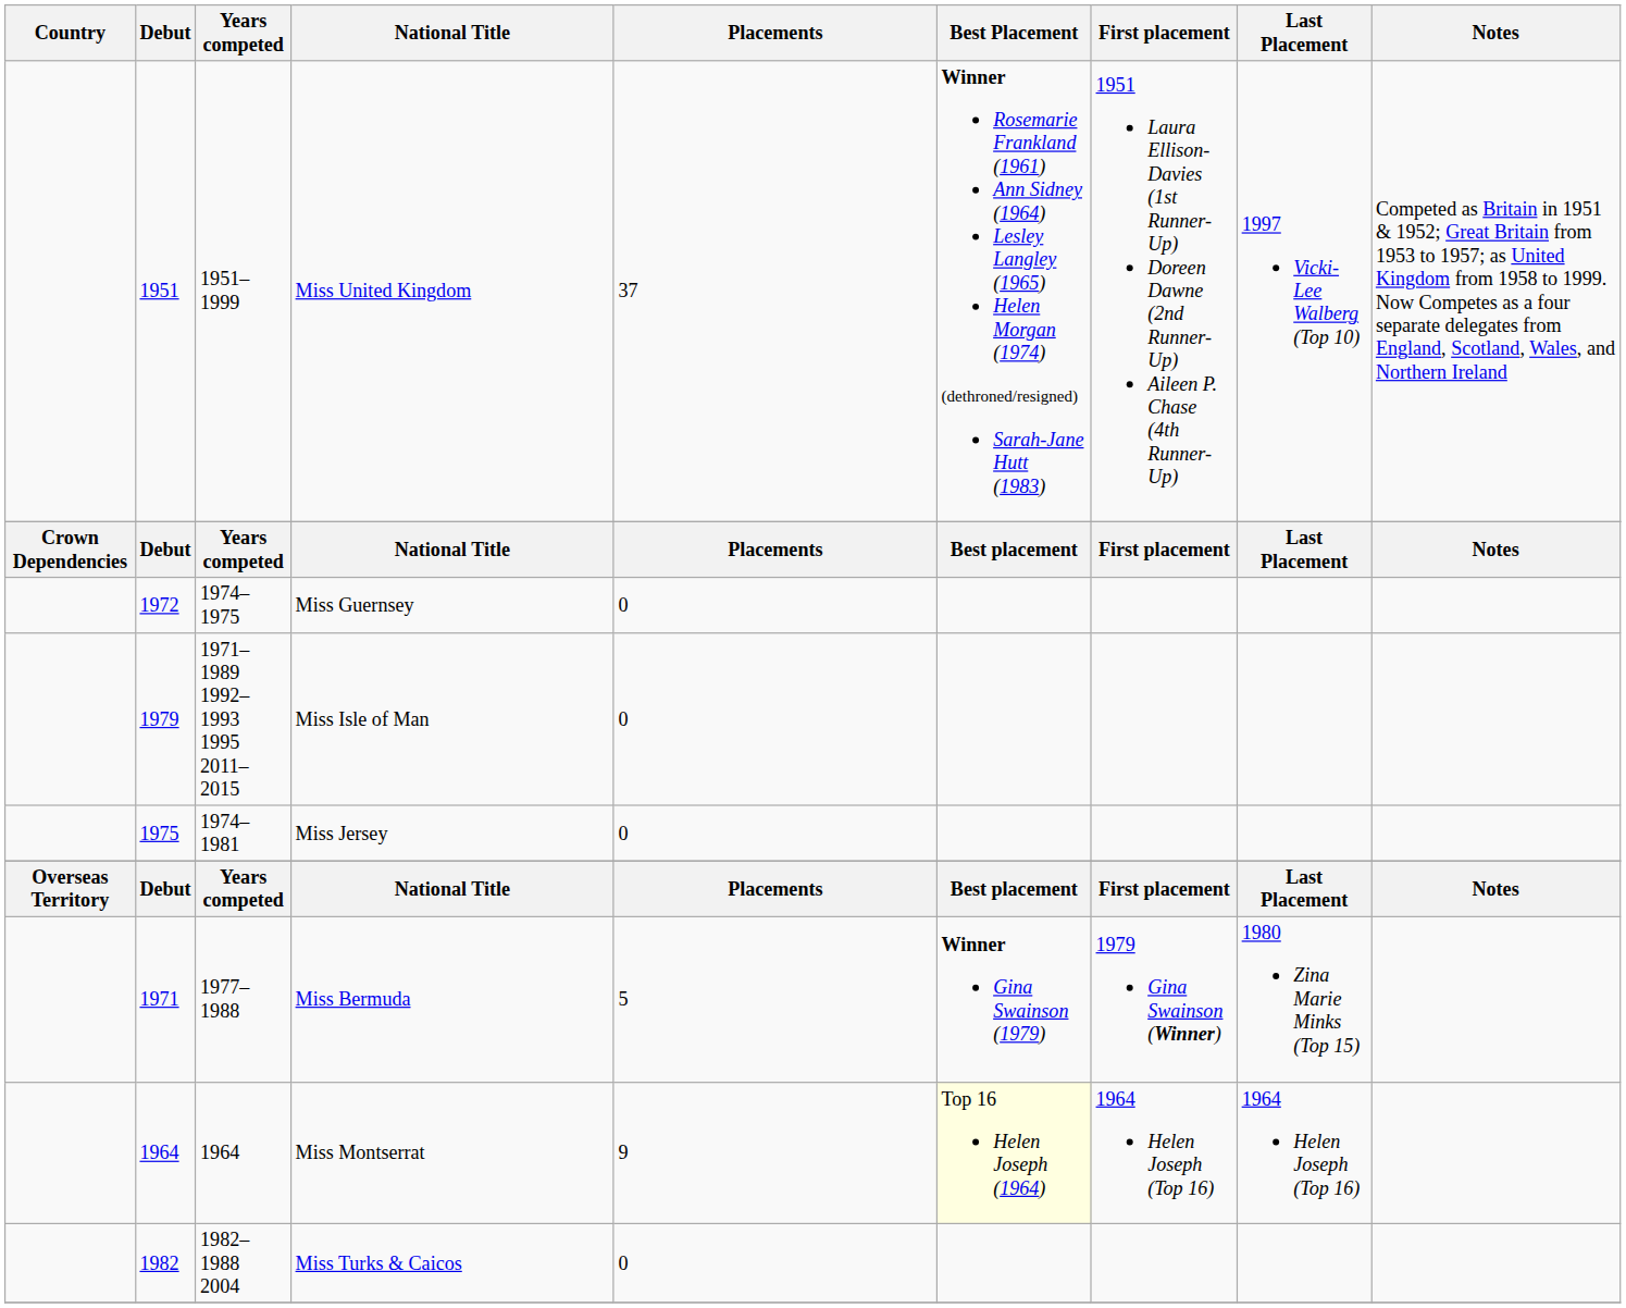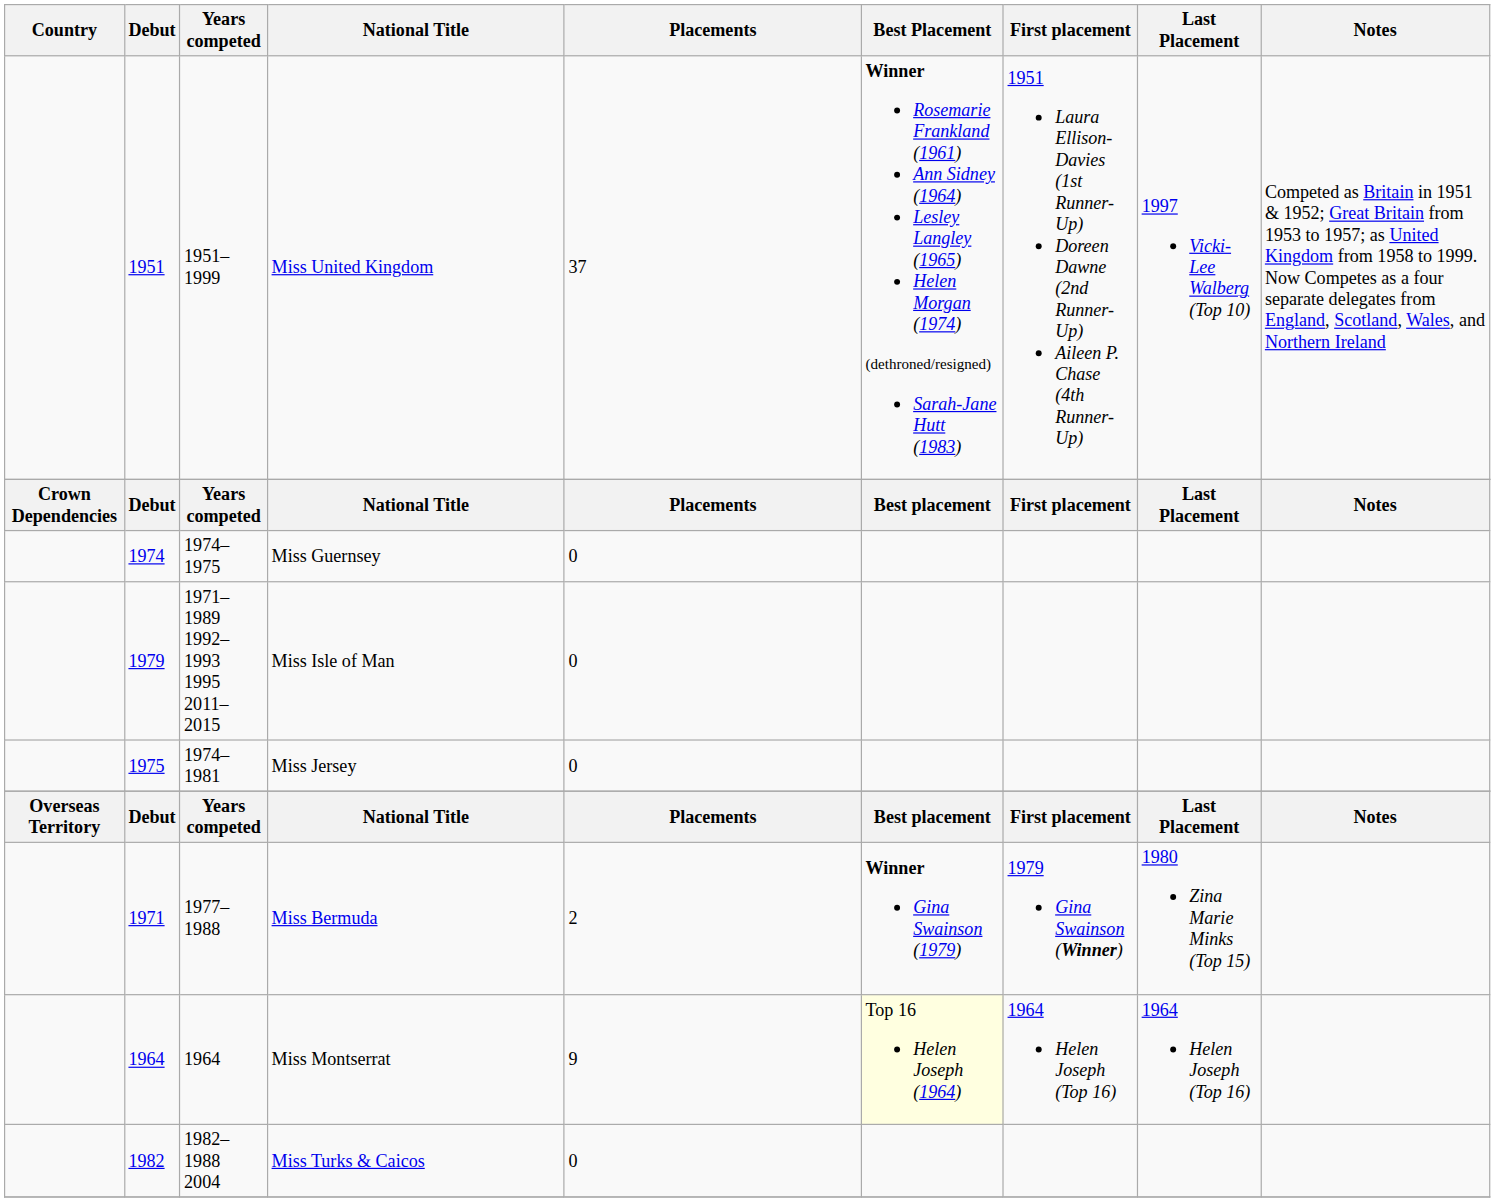Miss Guernsey | Debut: 1972 -> 1974
Miss Bermuda | Placements: 5 -> 2
